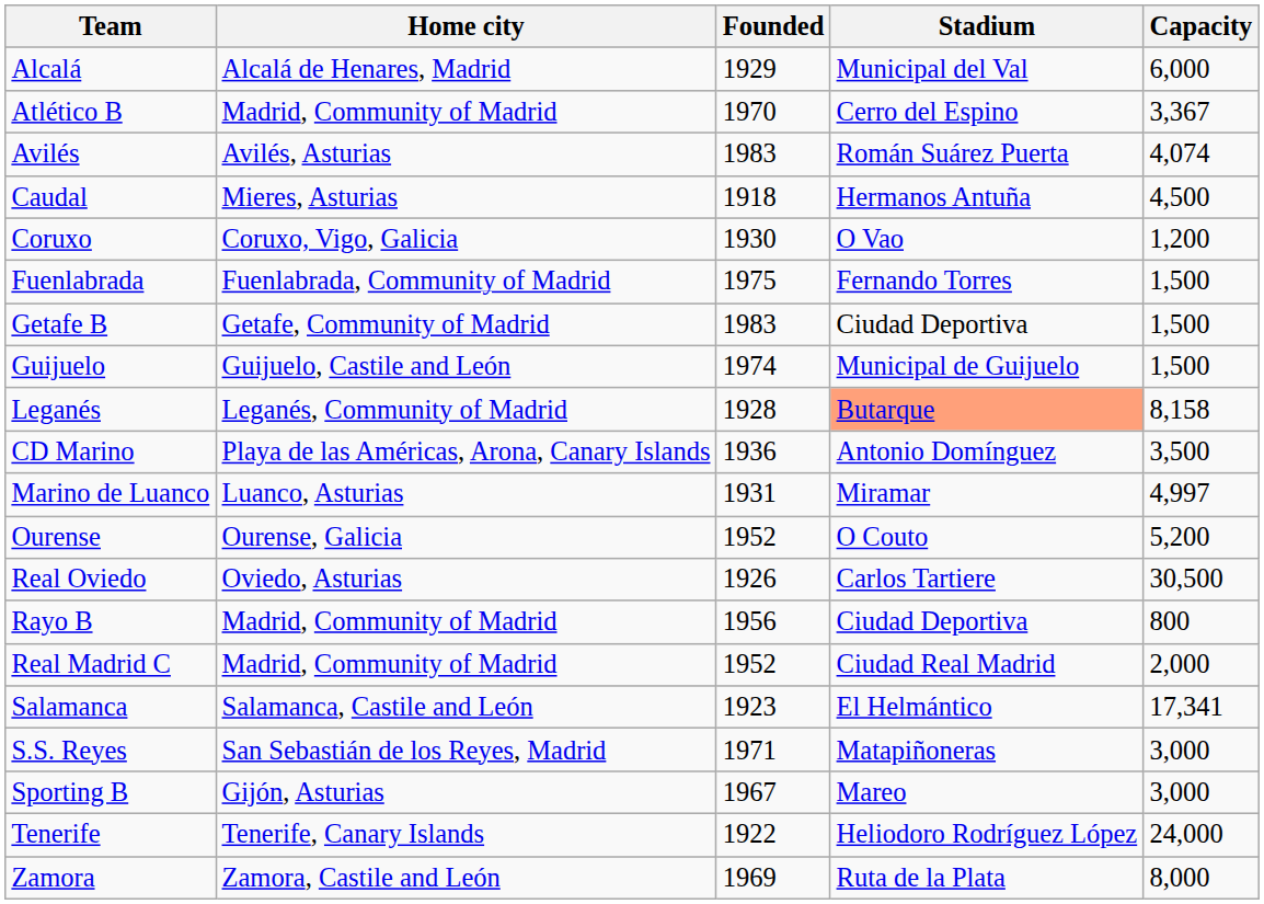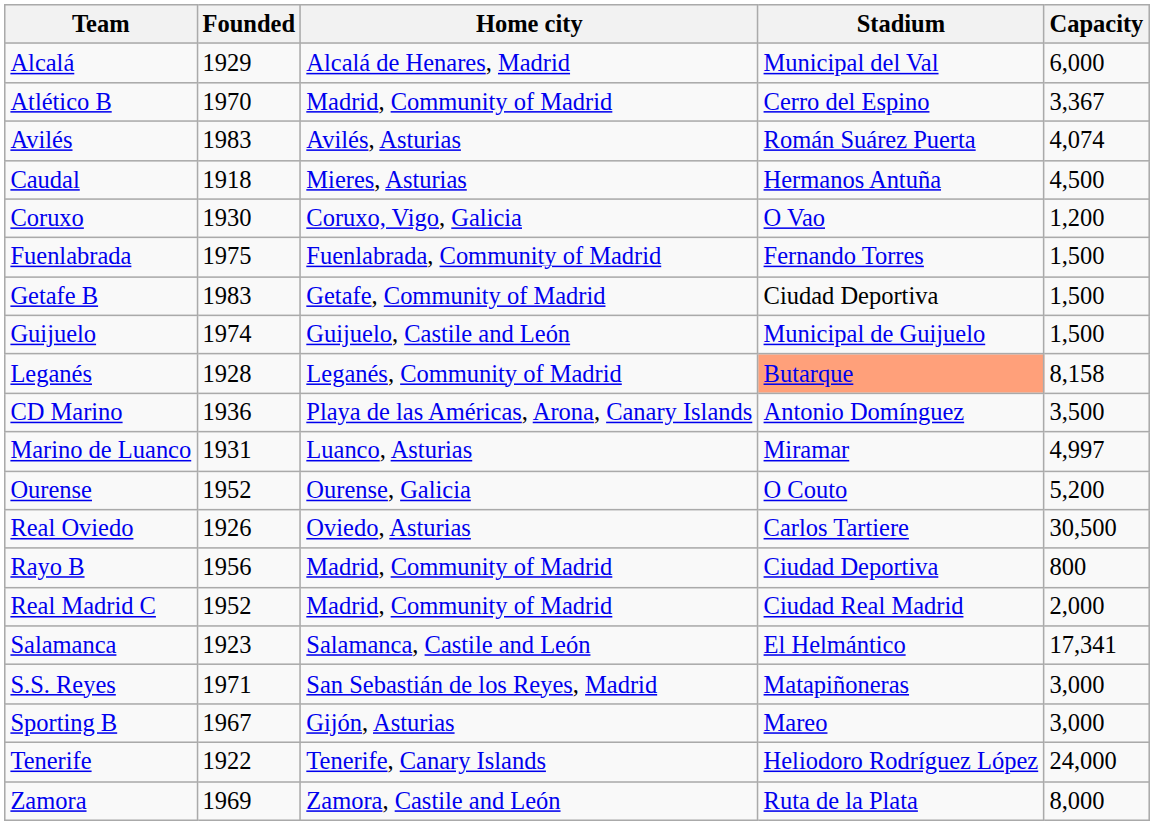columns swapped: Founded <-> Home city
